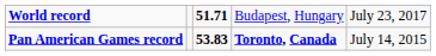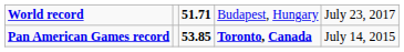Pan American Games record | column 3: 53.83 -> 53.85
